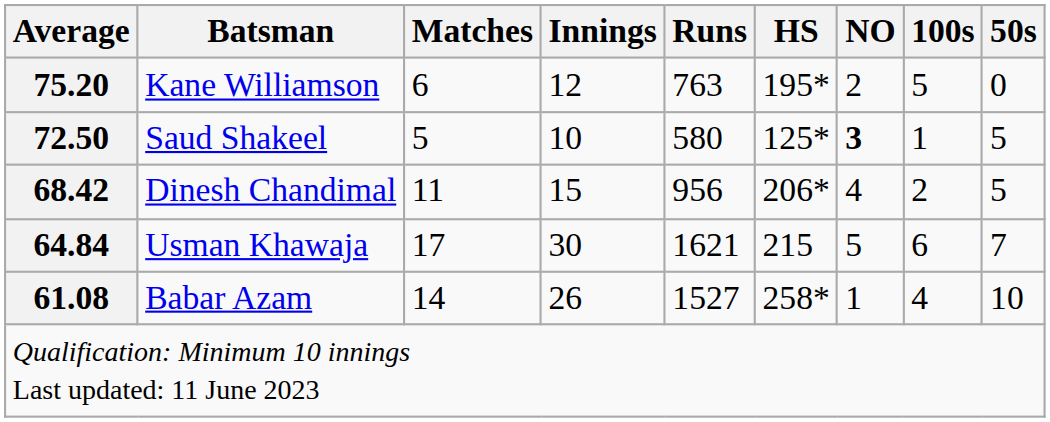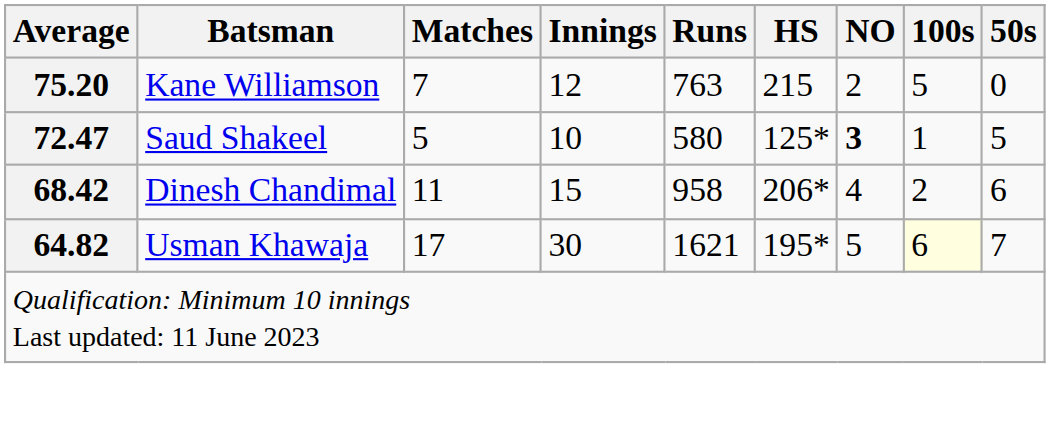Kane Williamson | Matches: 6 -> 7
Kane Williamson | HS: 195* -> 215
Saud Shakeel | Average: 72.50 -> 72.47
Dinesh Chandimal | Runs: 956 -> 958
Dinesh Chandimal | 50s: 5 -> 6
Usman Khawaja | Average: 64.84 -> 64.82
Usman Khawaja | HS: 215 -> 195*
Usman Khawaja | 100s: no background -> lightyellow background
- row: 61.08 | Babar Azam | 14 | 26 | 1527 | 258* | 1 | 4 | 10
